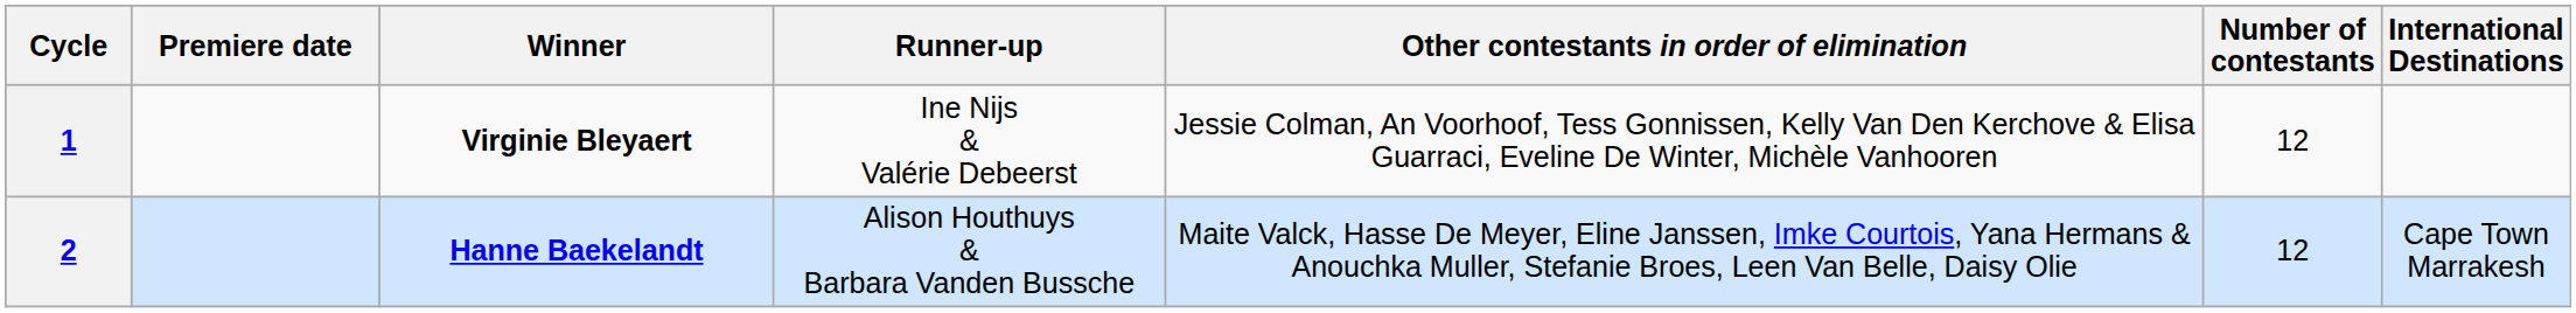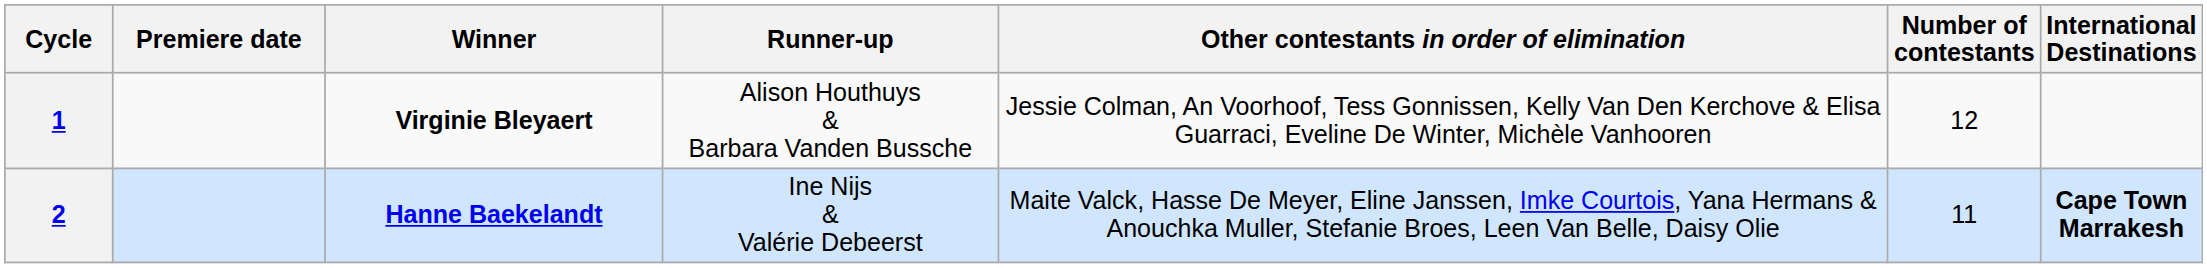1 | Runner-up: Ine Nijs & Valérie Debeerst -> Alison Houthuys & Barbara Vanden Bussche
2 | Runner-up: Alison Houthuys & Barbara Vanden Bussche -> Ine Nijs & Valérie Debeerst
2 | Number of contestants: 12 -> 11
2 | International Destinations: normal -> bold
